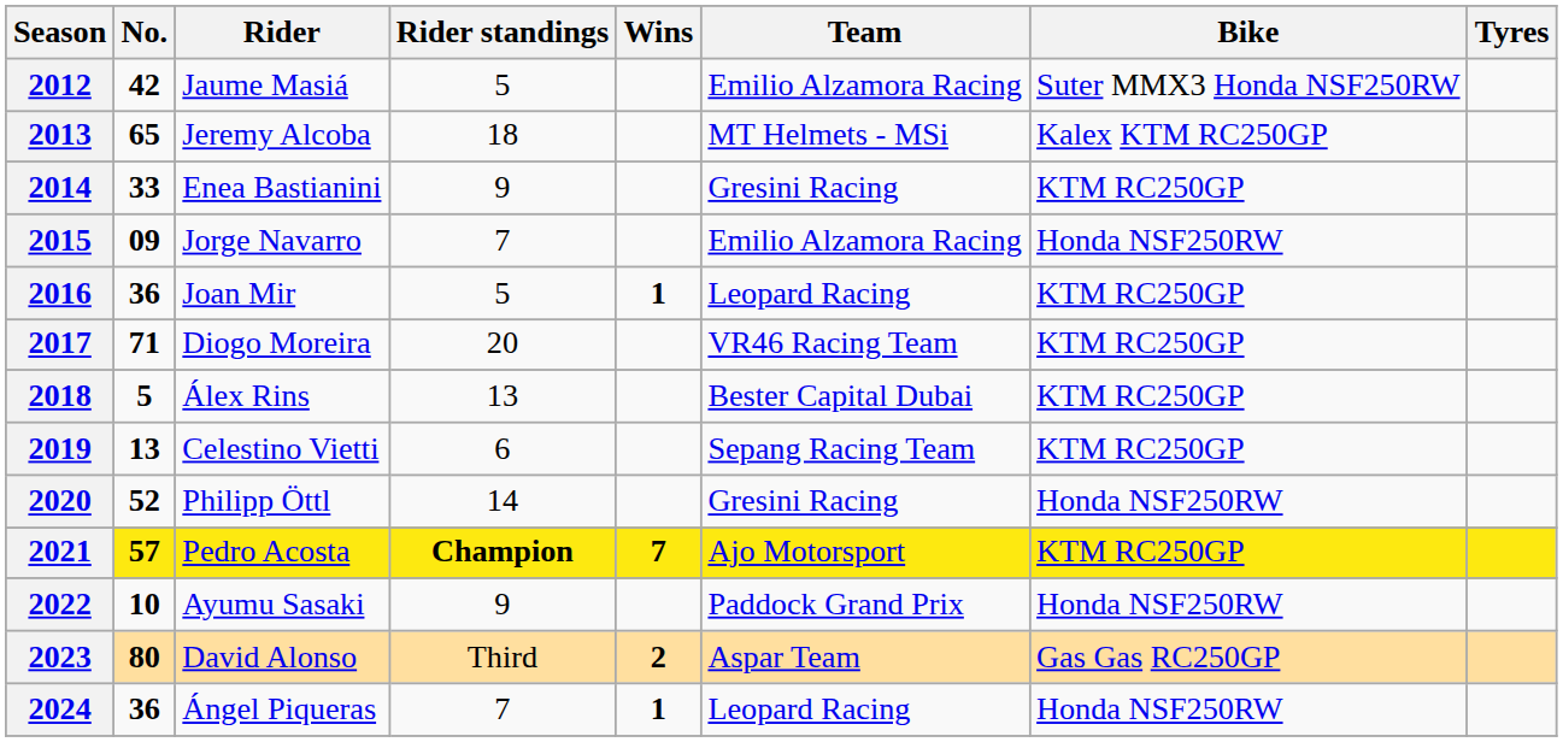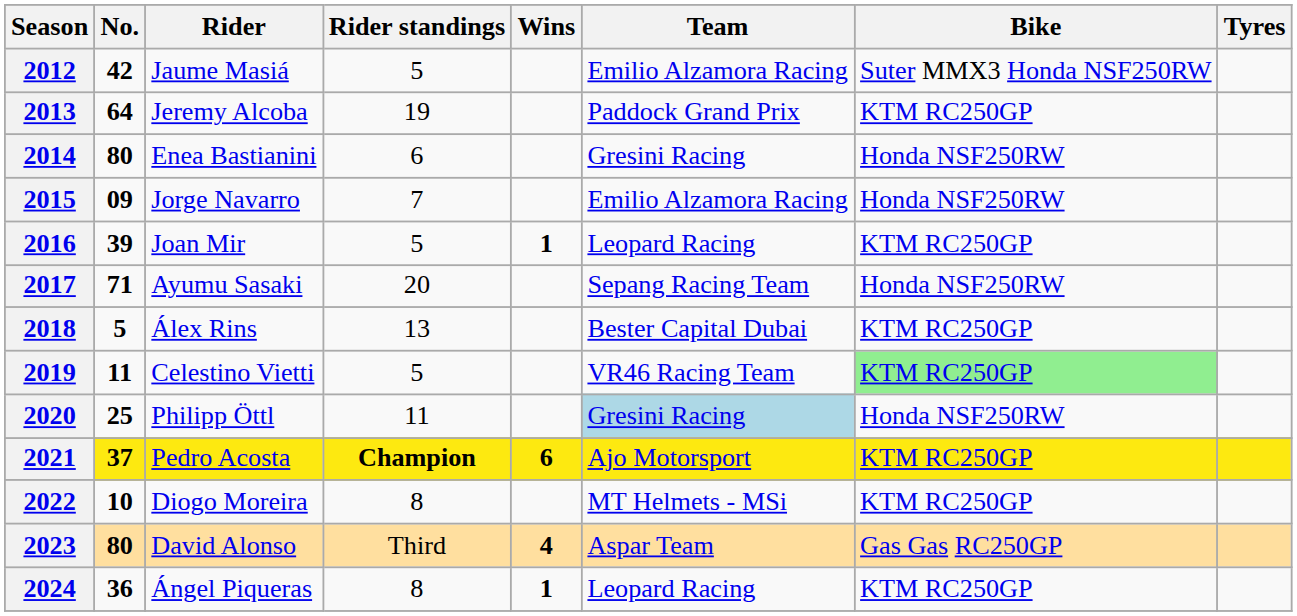2013 | No.: 65 -> 64
2013 | Rider standings: 18 -> 19
2013 | Team: MT Helmets - MSi -> Paddock Grand Prix
2013 | Bike: Kalex KTM RC250GP -> KTM RC250GP
2014 | No.: 33 -> 80
2014 | Rider standings: 9 -> 6
2014 | Bike: KTM RC250GP -> Honda NSF250RW
2016 | No.: 36 -> 39
2017 | Rider: Diogo Moreira -> Ayumu Sasaki
2017 | Team: VR46 Racing Team -> Sepang Racing Team
2017 | Bike: KTM RC250GP -> Honda NSF250RW
2019 | No.: 13 -> 11
2019 | Rider standings: 6 -> 5
2019 | Team: Sepang Racing Team -> VR46 Racing Team
2019 | Bike: no background -> lightgreen background
2020 | No.: 52 -> 25
2020 | Rider standings: 14 -> 11
2020 | Team: no background -> lightblue background
2021 | No.: 57 -> 37
2021 | Wins: 7 -> 6
2022 | Rider: Ayumu Sasaki -> Diogo Moreira
2022 | Rider standings: 9 -> 8
2022 | Team: Paddock Grand Prix -> MT Helmets - MSi
2022 | Bike: Honda NSF250RW -> KTM RC250GP
2023 | Wins: 2 -> 4
2024 | Rider standings: 7 -> 8
2024 | Bike: Honda NSF250RW -> KTM RC250GP
